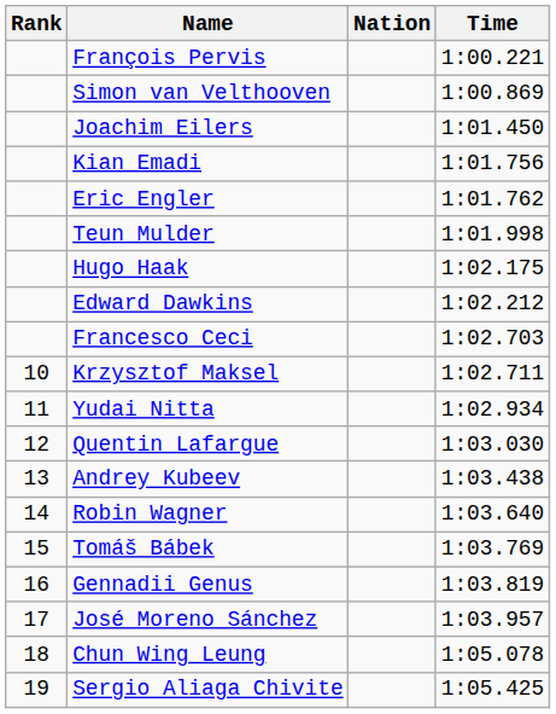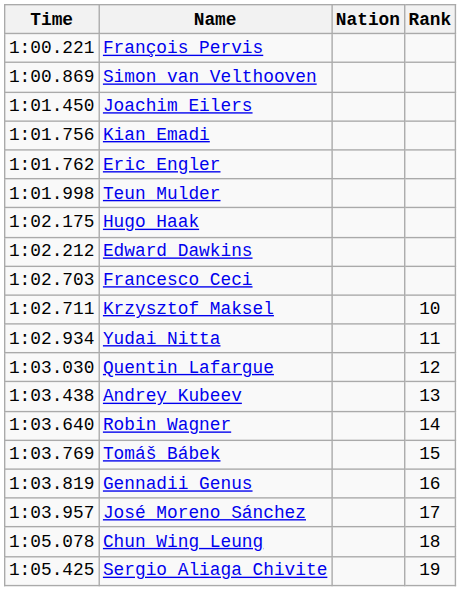columns swapped: Rank <-> Time
